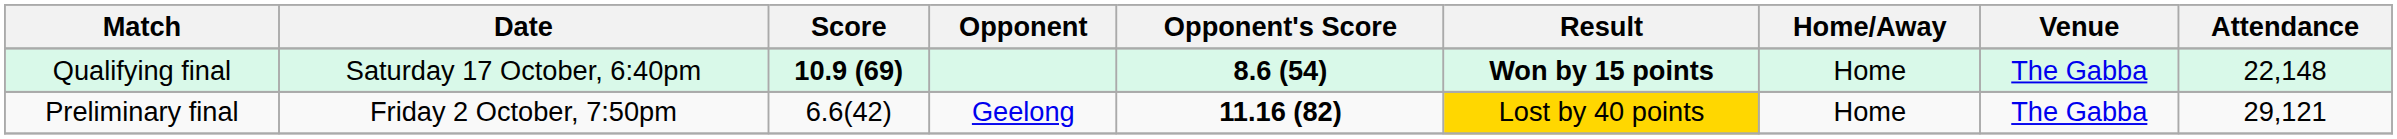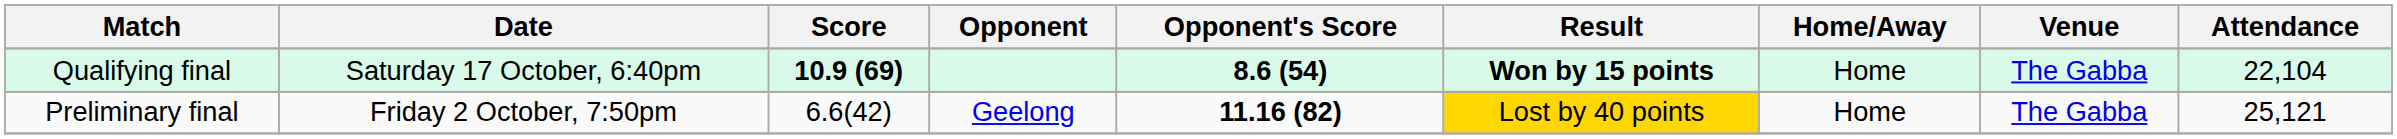Qualifying final | Attendance: 22,148 -> 22,104
Preliminary final | Attendance: 29,121 -> 25,121
